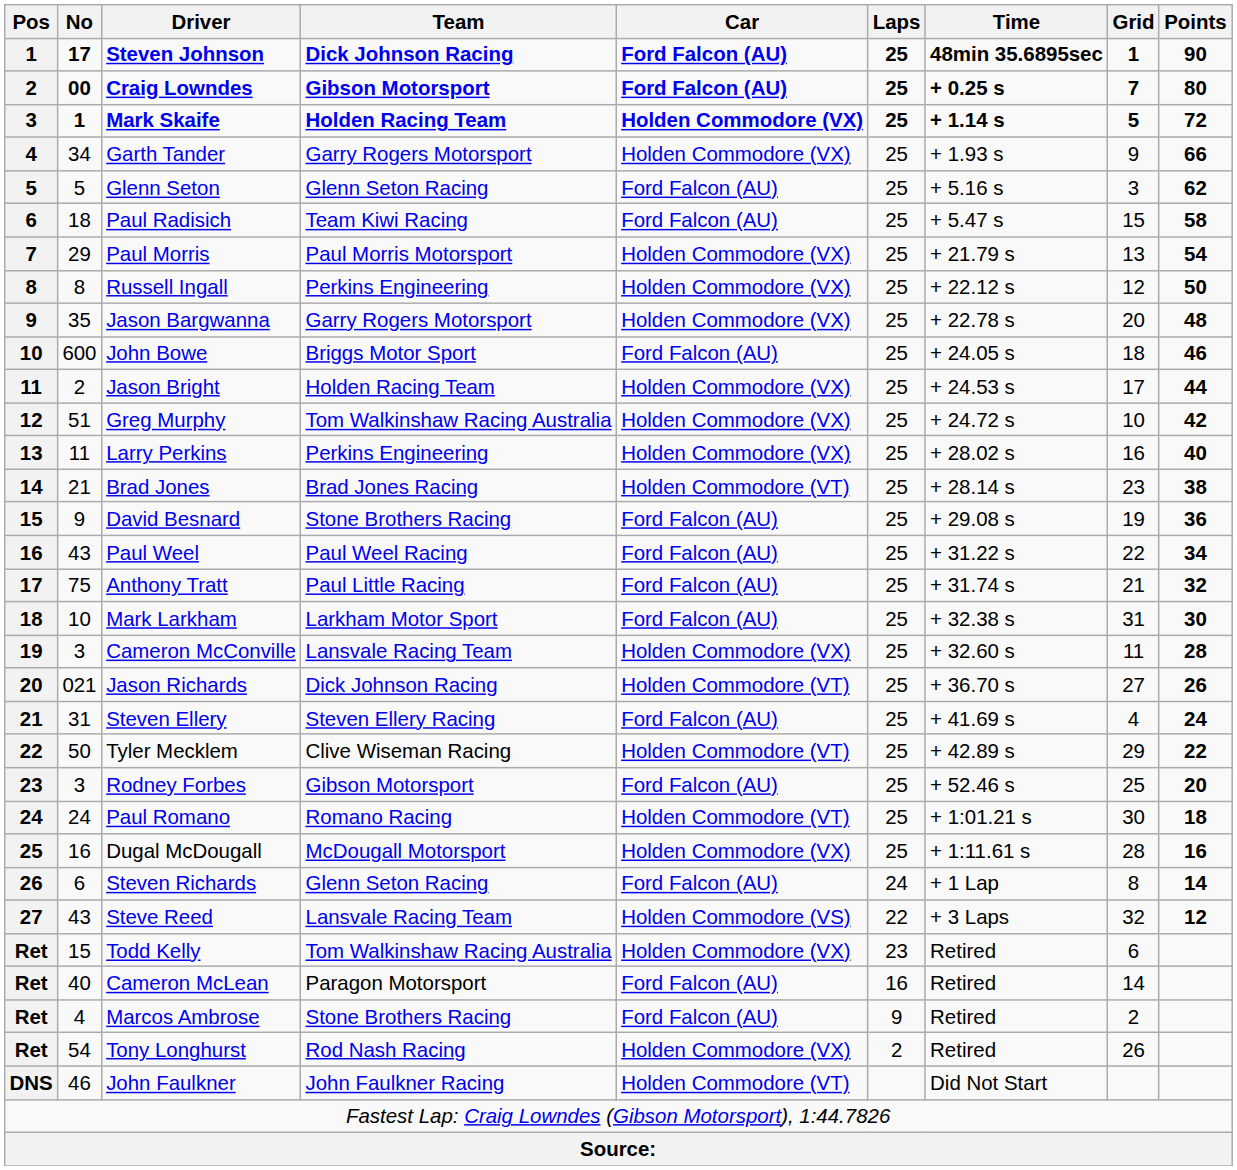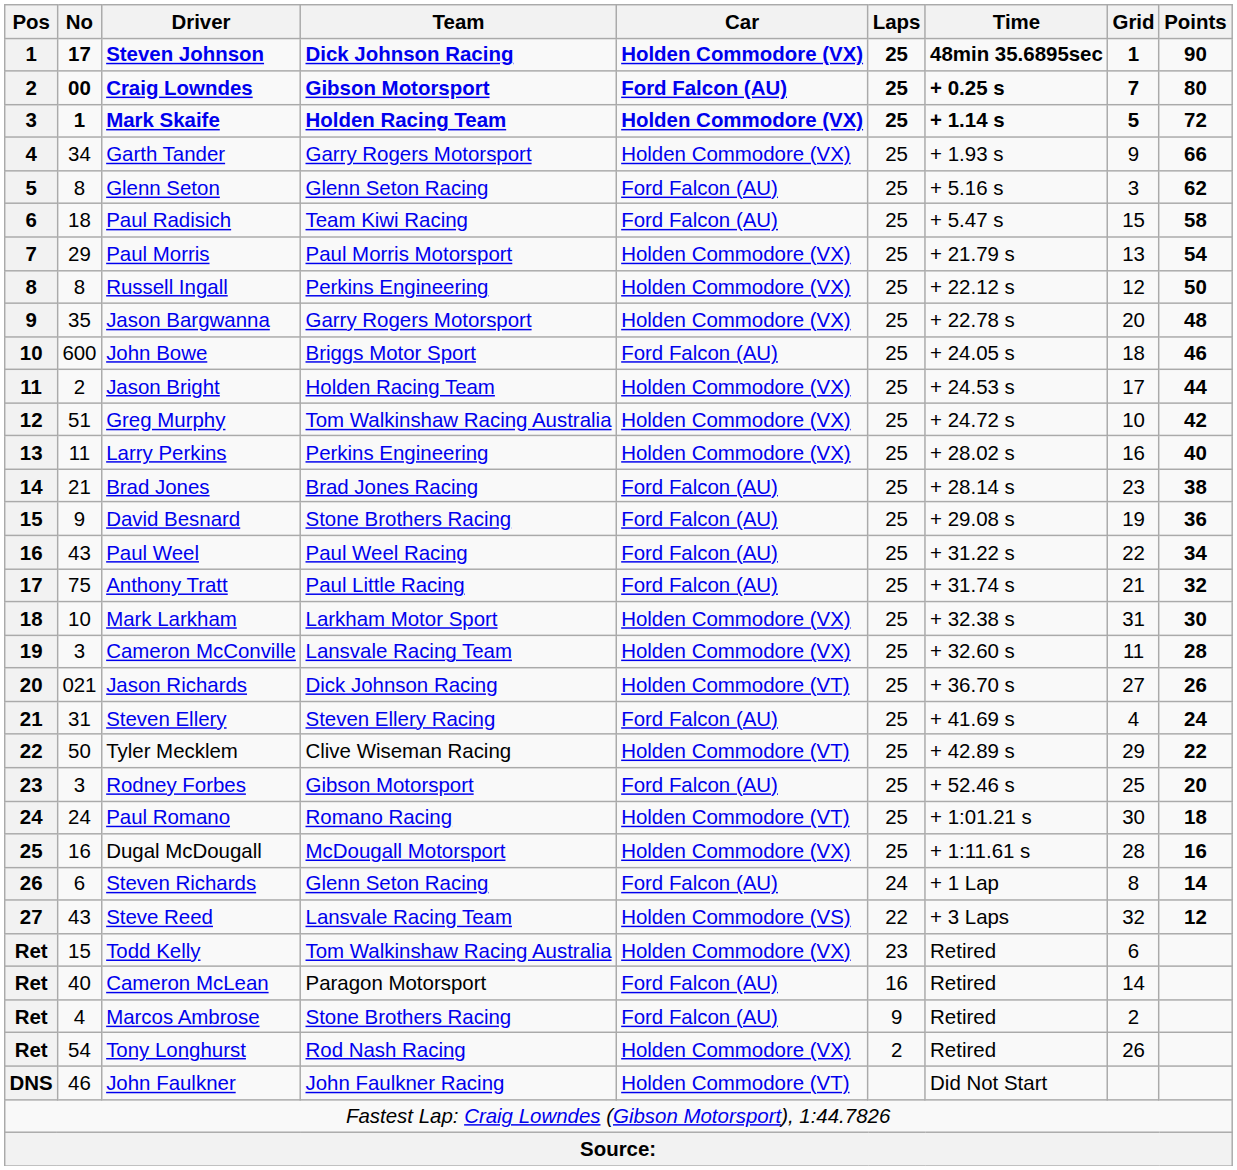Steven Johnson | Car: Ford Falcon (AU) -> Holden Commodore (VX)
Glenn Seton | No: 5 -> 8
Brad Jones | Car: Holden Commodore (VT) -> Ford Falcon (AU)
Mark Larkham | Car: Ford Falcon (AU) -> Holden Commodore (VX)
